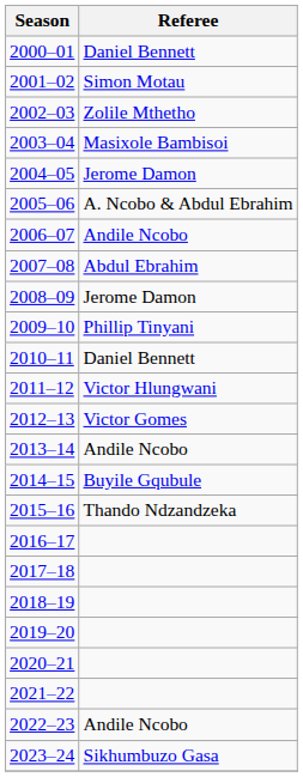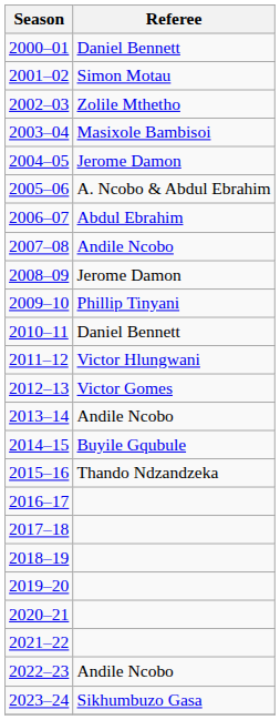2006–07 | Referee: Andile Ncobo -> Abdul Ebrahim
2007–08 | Referee: Abdul Ebrahim -> Andile Ncobo
